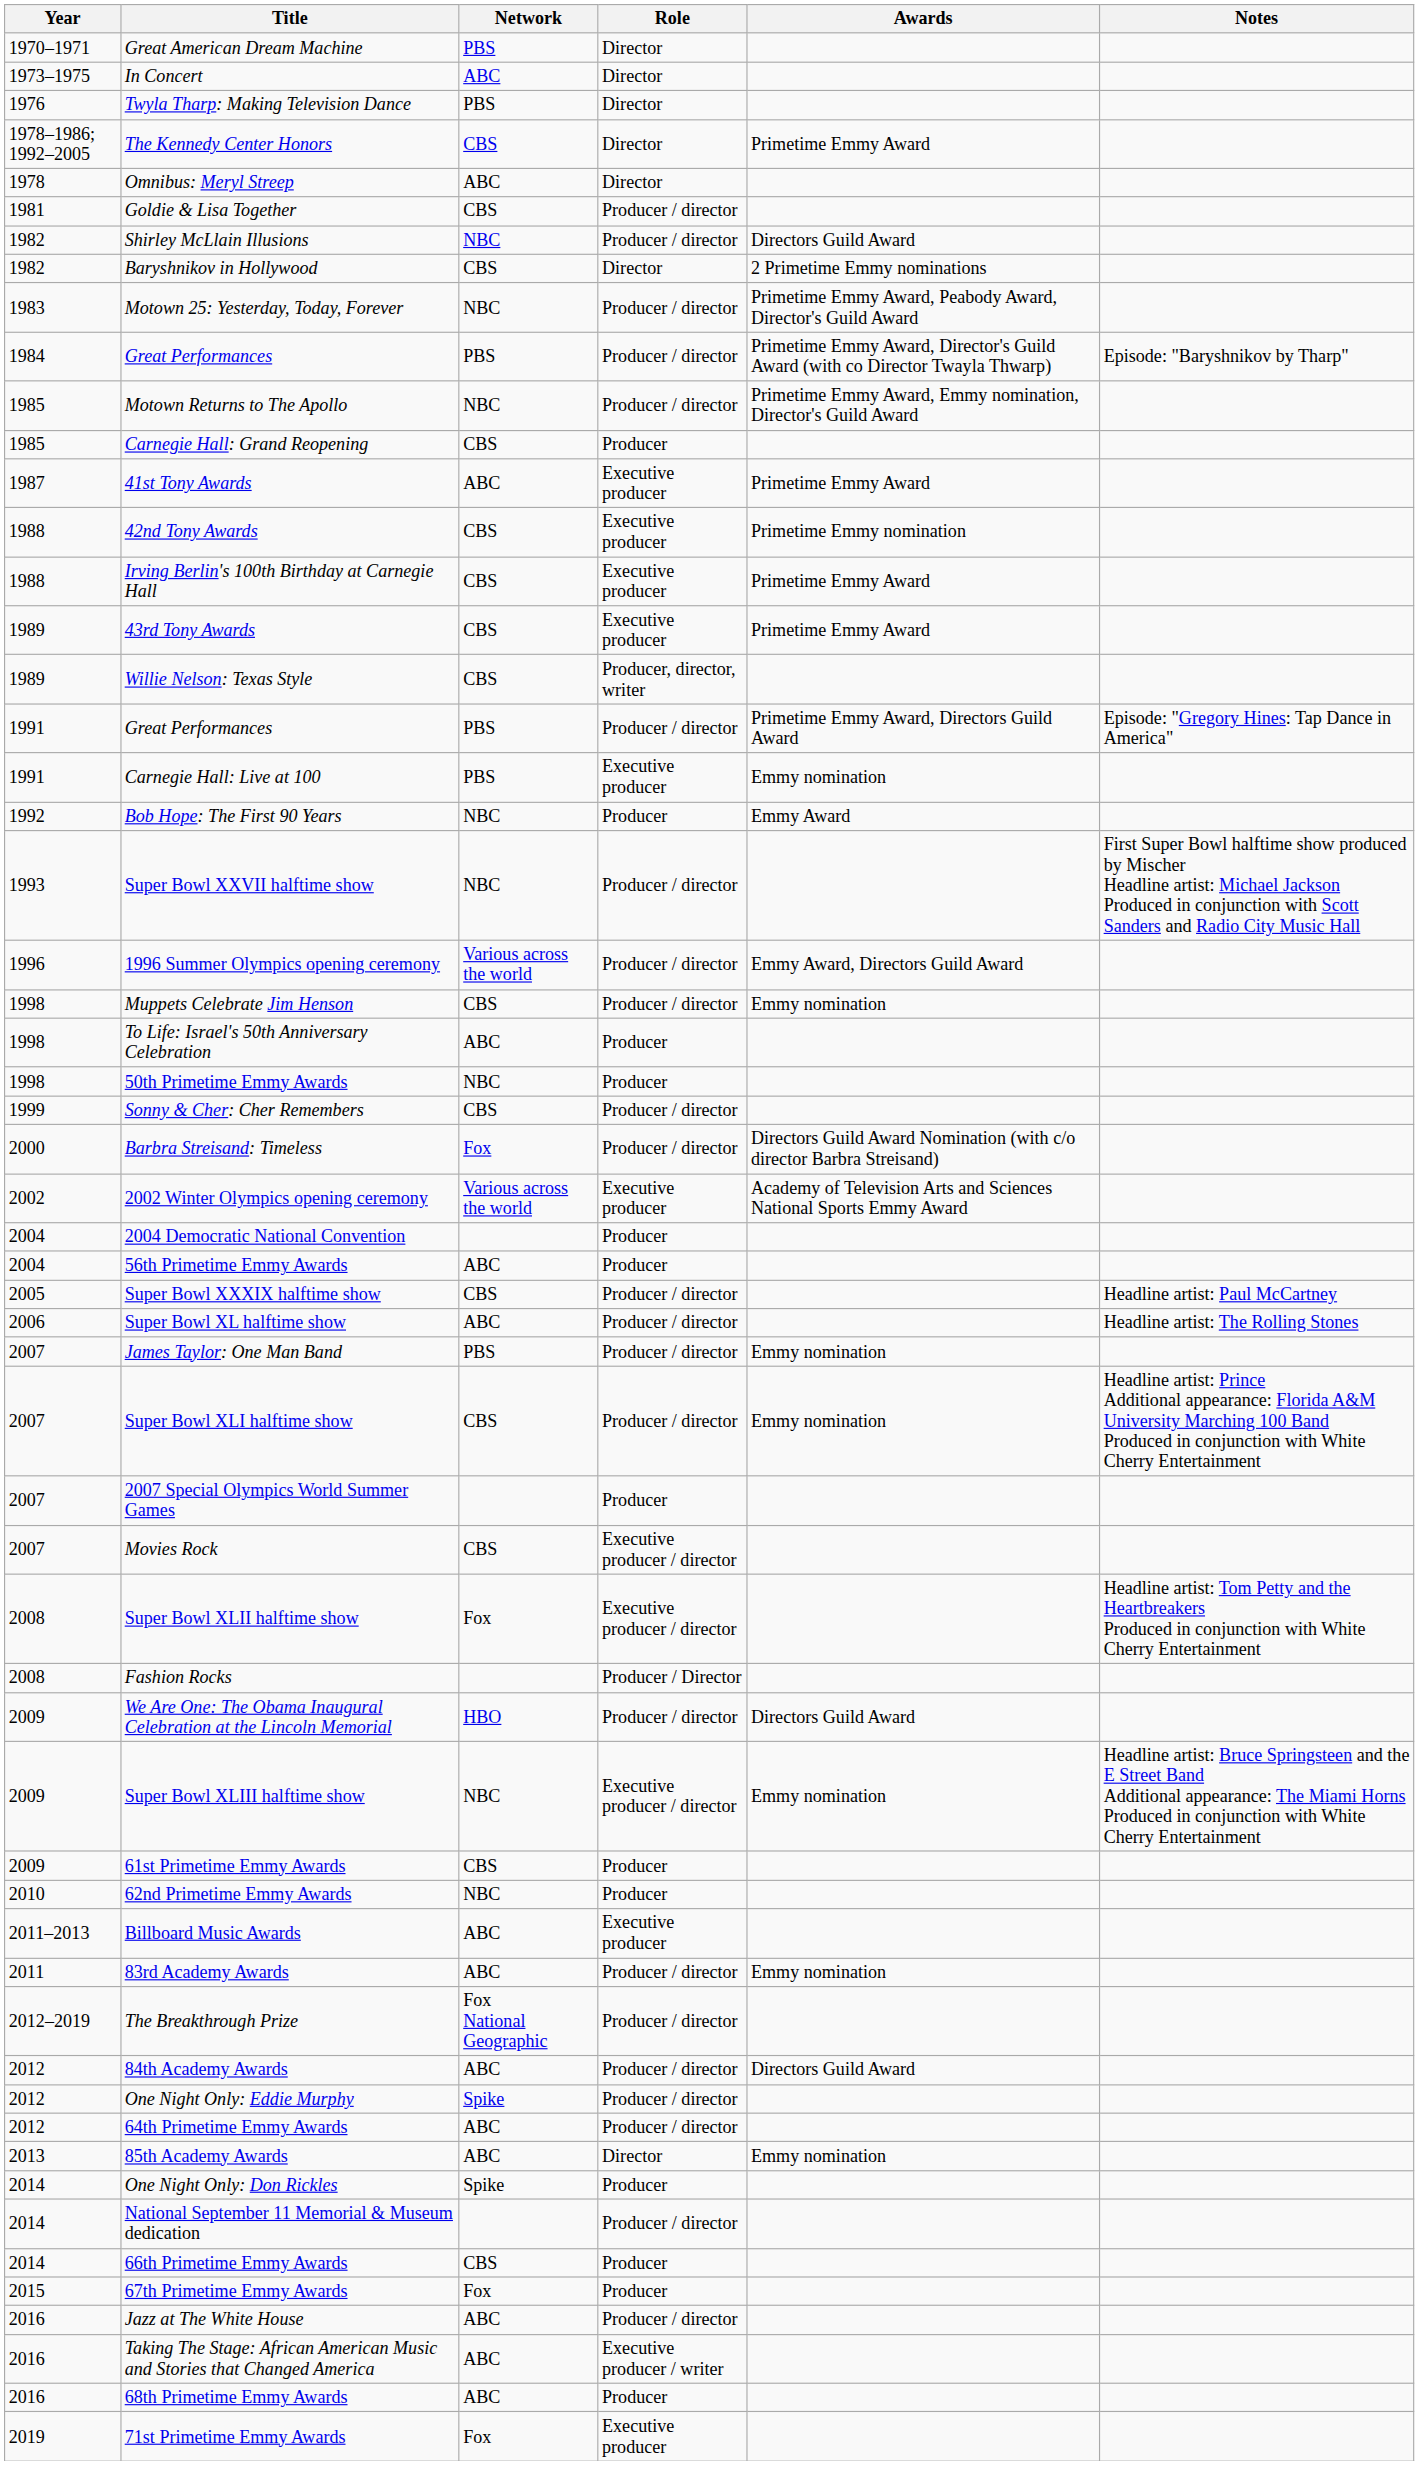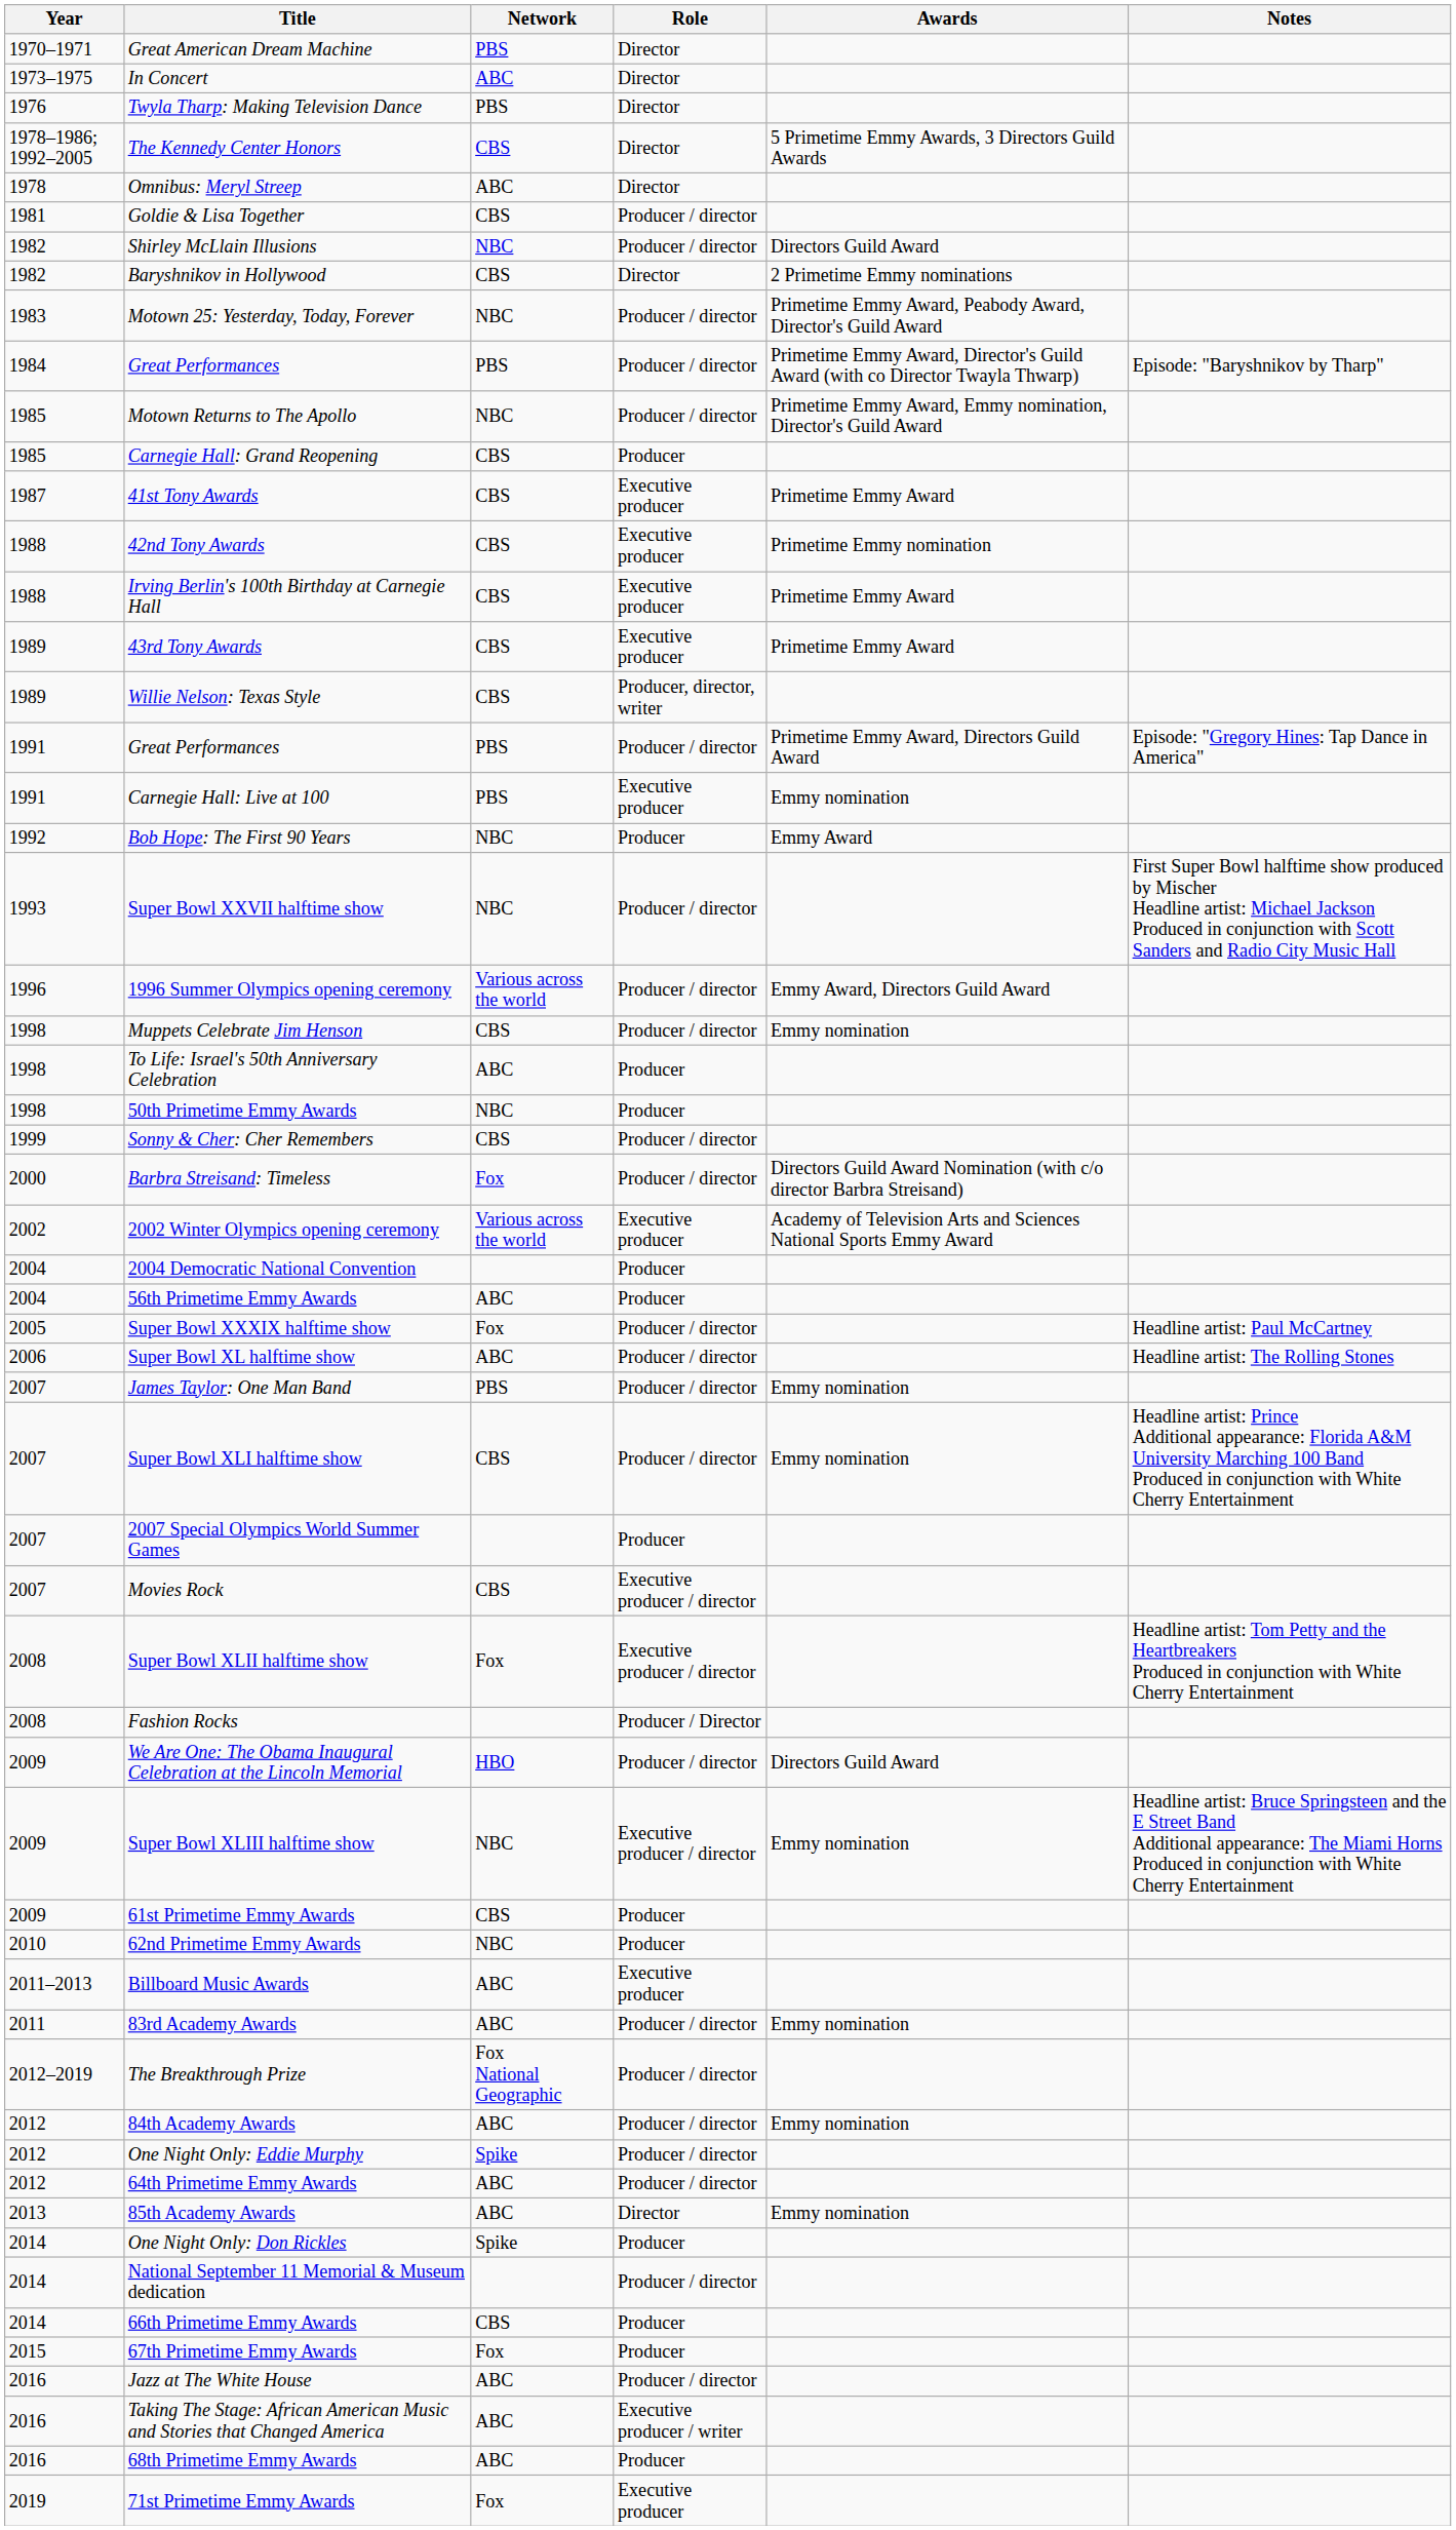The Kennedy Center Honors | Awards: Primetime Emmy Award -> 5 Primetime Emmy Awards, 3 Directors Guild Awards
41st Tony Awards | Network: ABC -> CBS
Super Bowl XXXIX halftime show | Network: CBS -> Fox
84th Academy Awards | Awards: Directors Guild Award -> Emmy nomination
